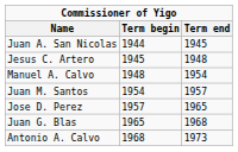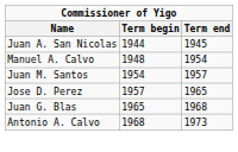- row: Jesus C. Artero | 1945 | 1948
